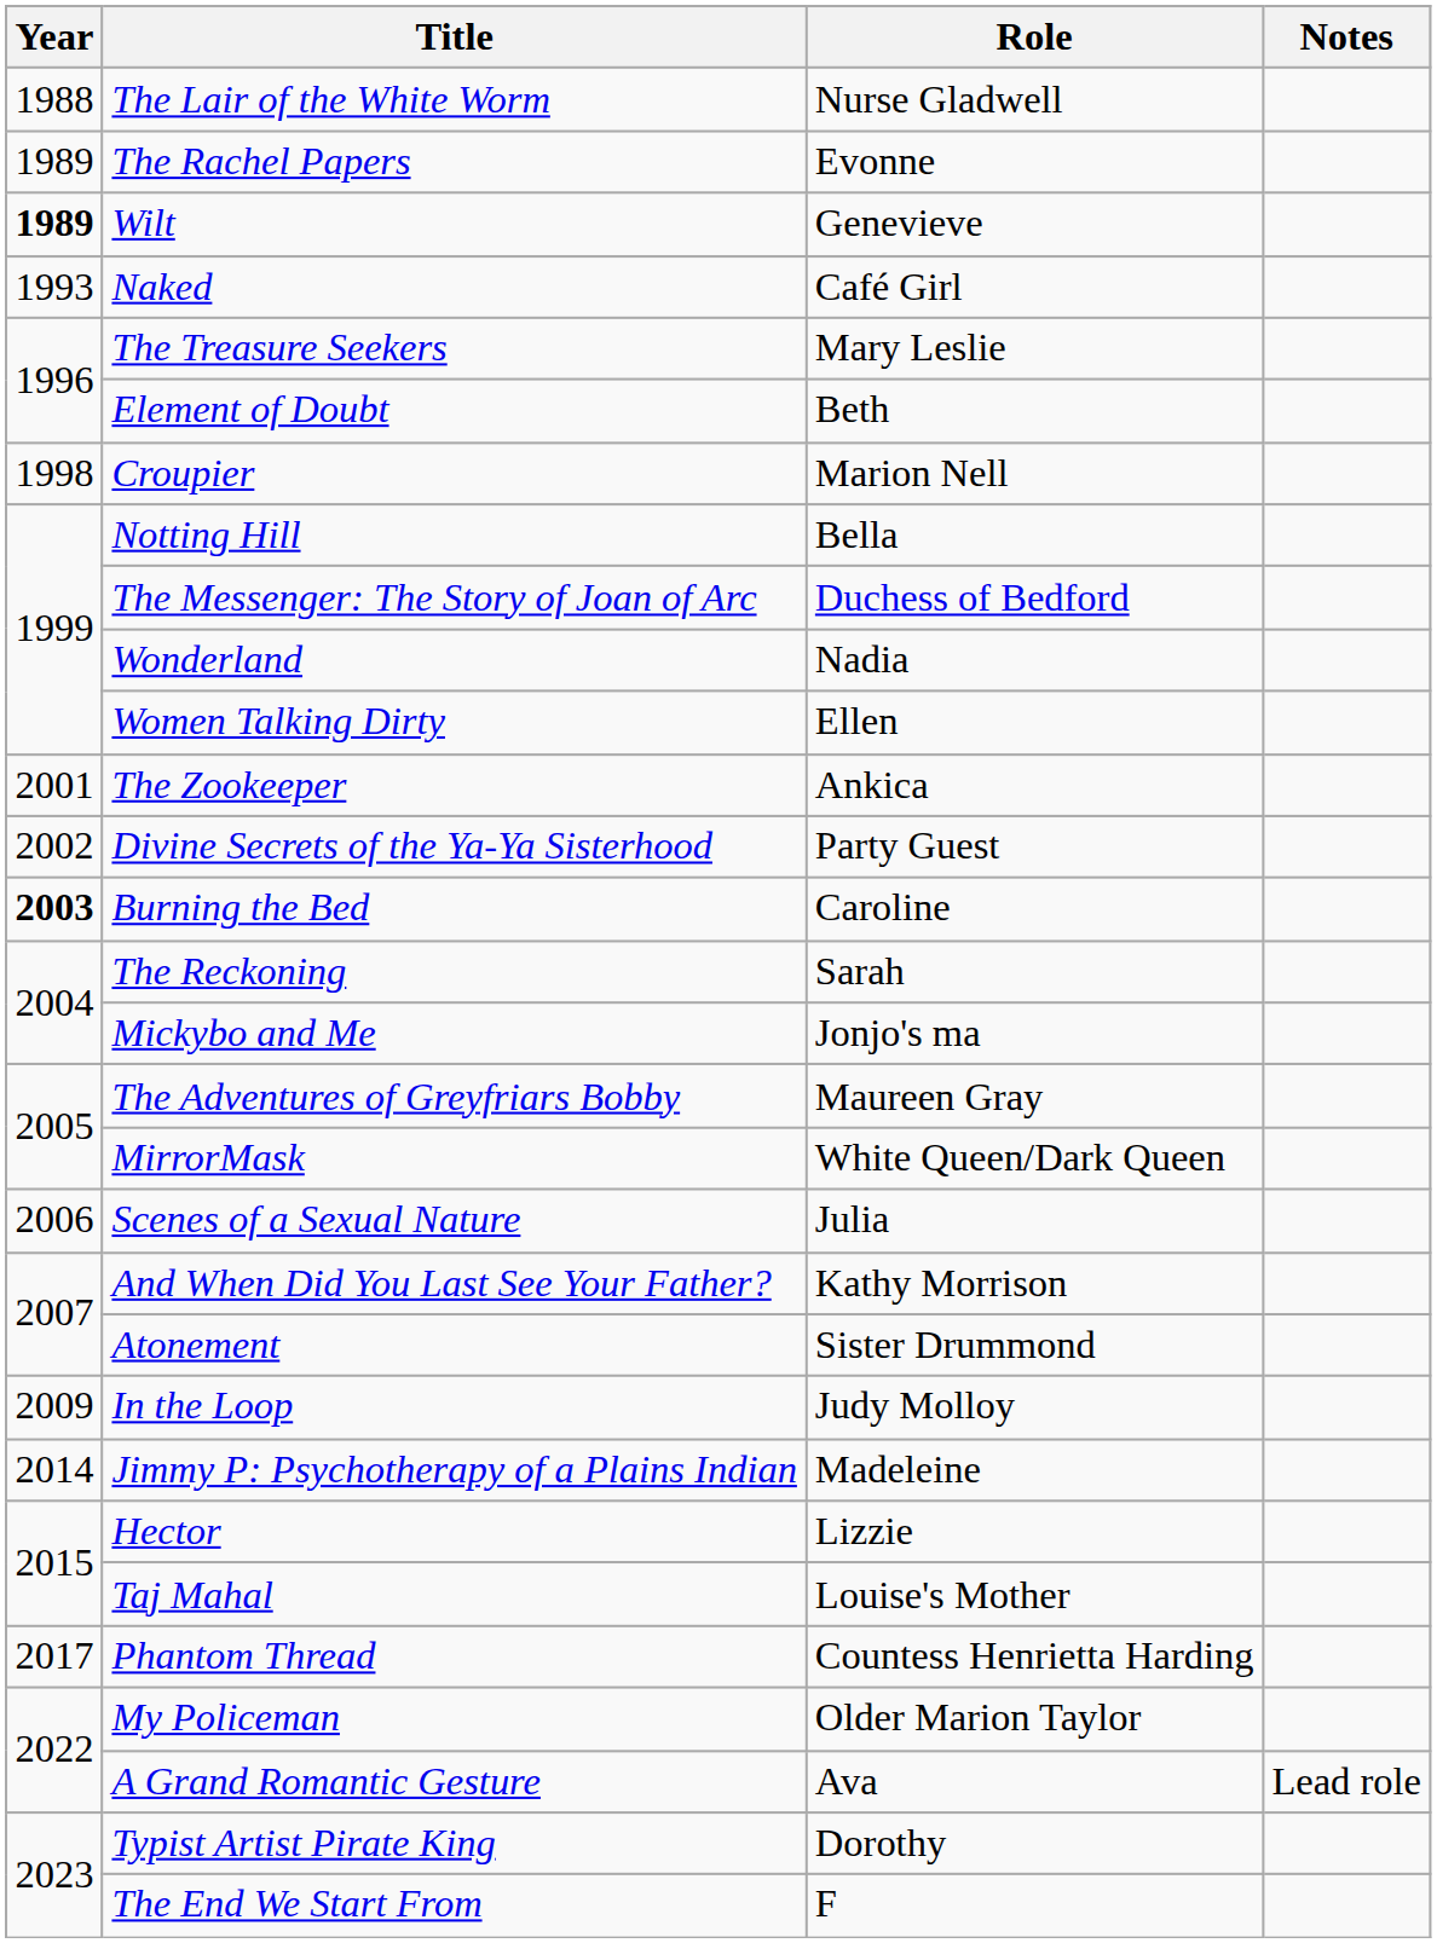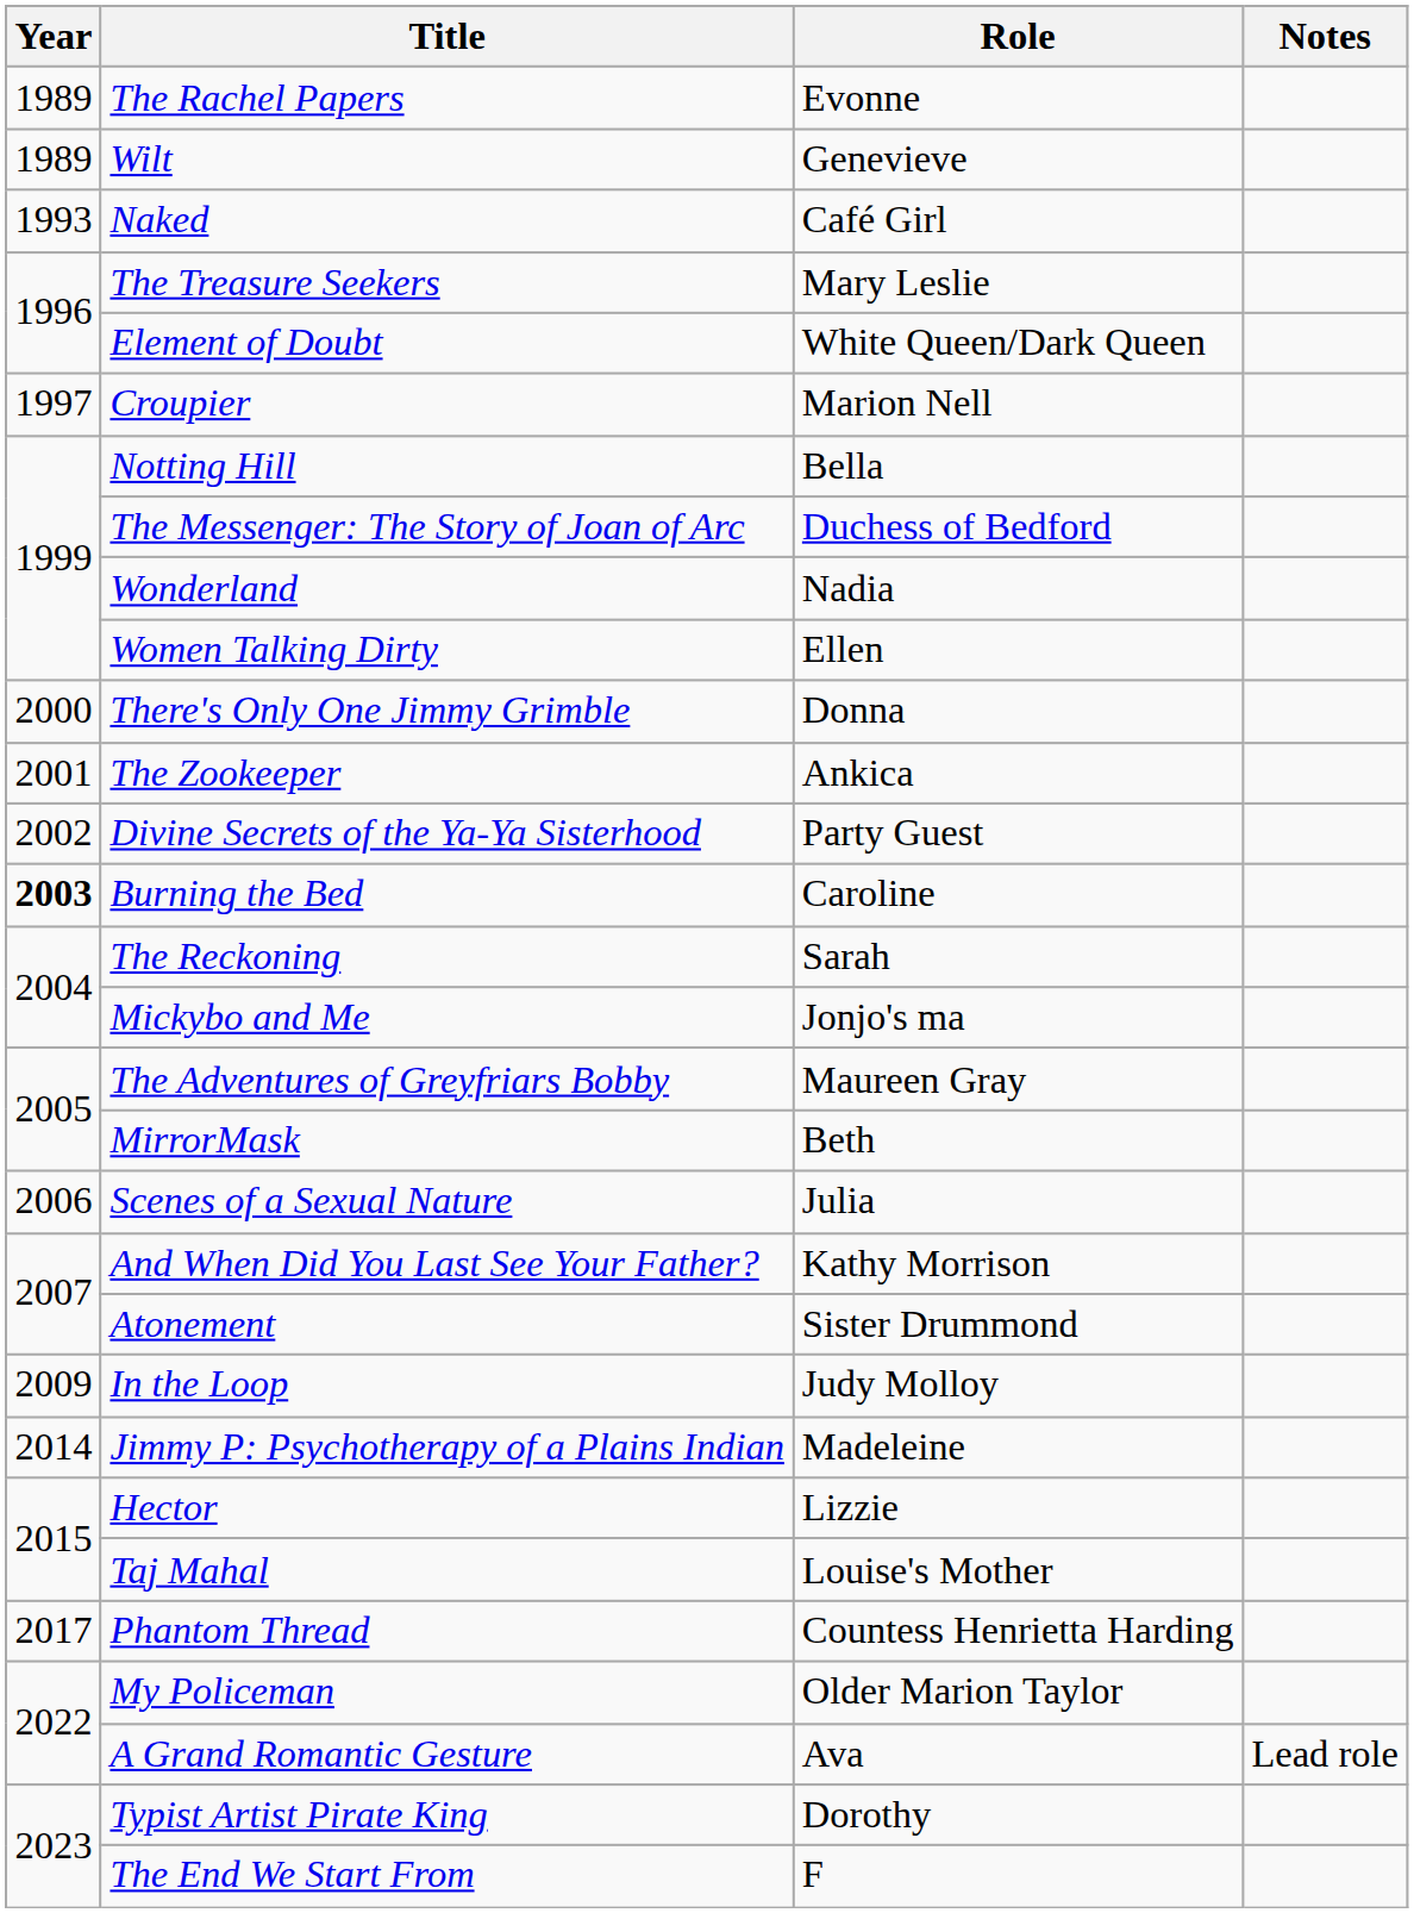- row: 1988 | The Lair of the White Worm | Nurse Gladwell
Wilt | Year: bold -> normal
Element of Doubt | Role: Beth -> White Queen/Dark Queen
Croupier | Year: 1998 -> 1997
+ row: 2000 | There's Only One Jimmy Grimble | Donna
MirrorMask | Role: White Queen/Dark Queen -> Beth
